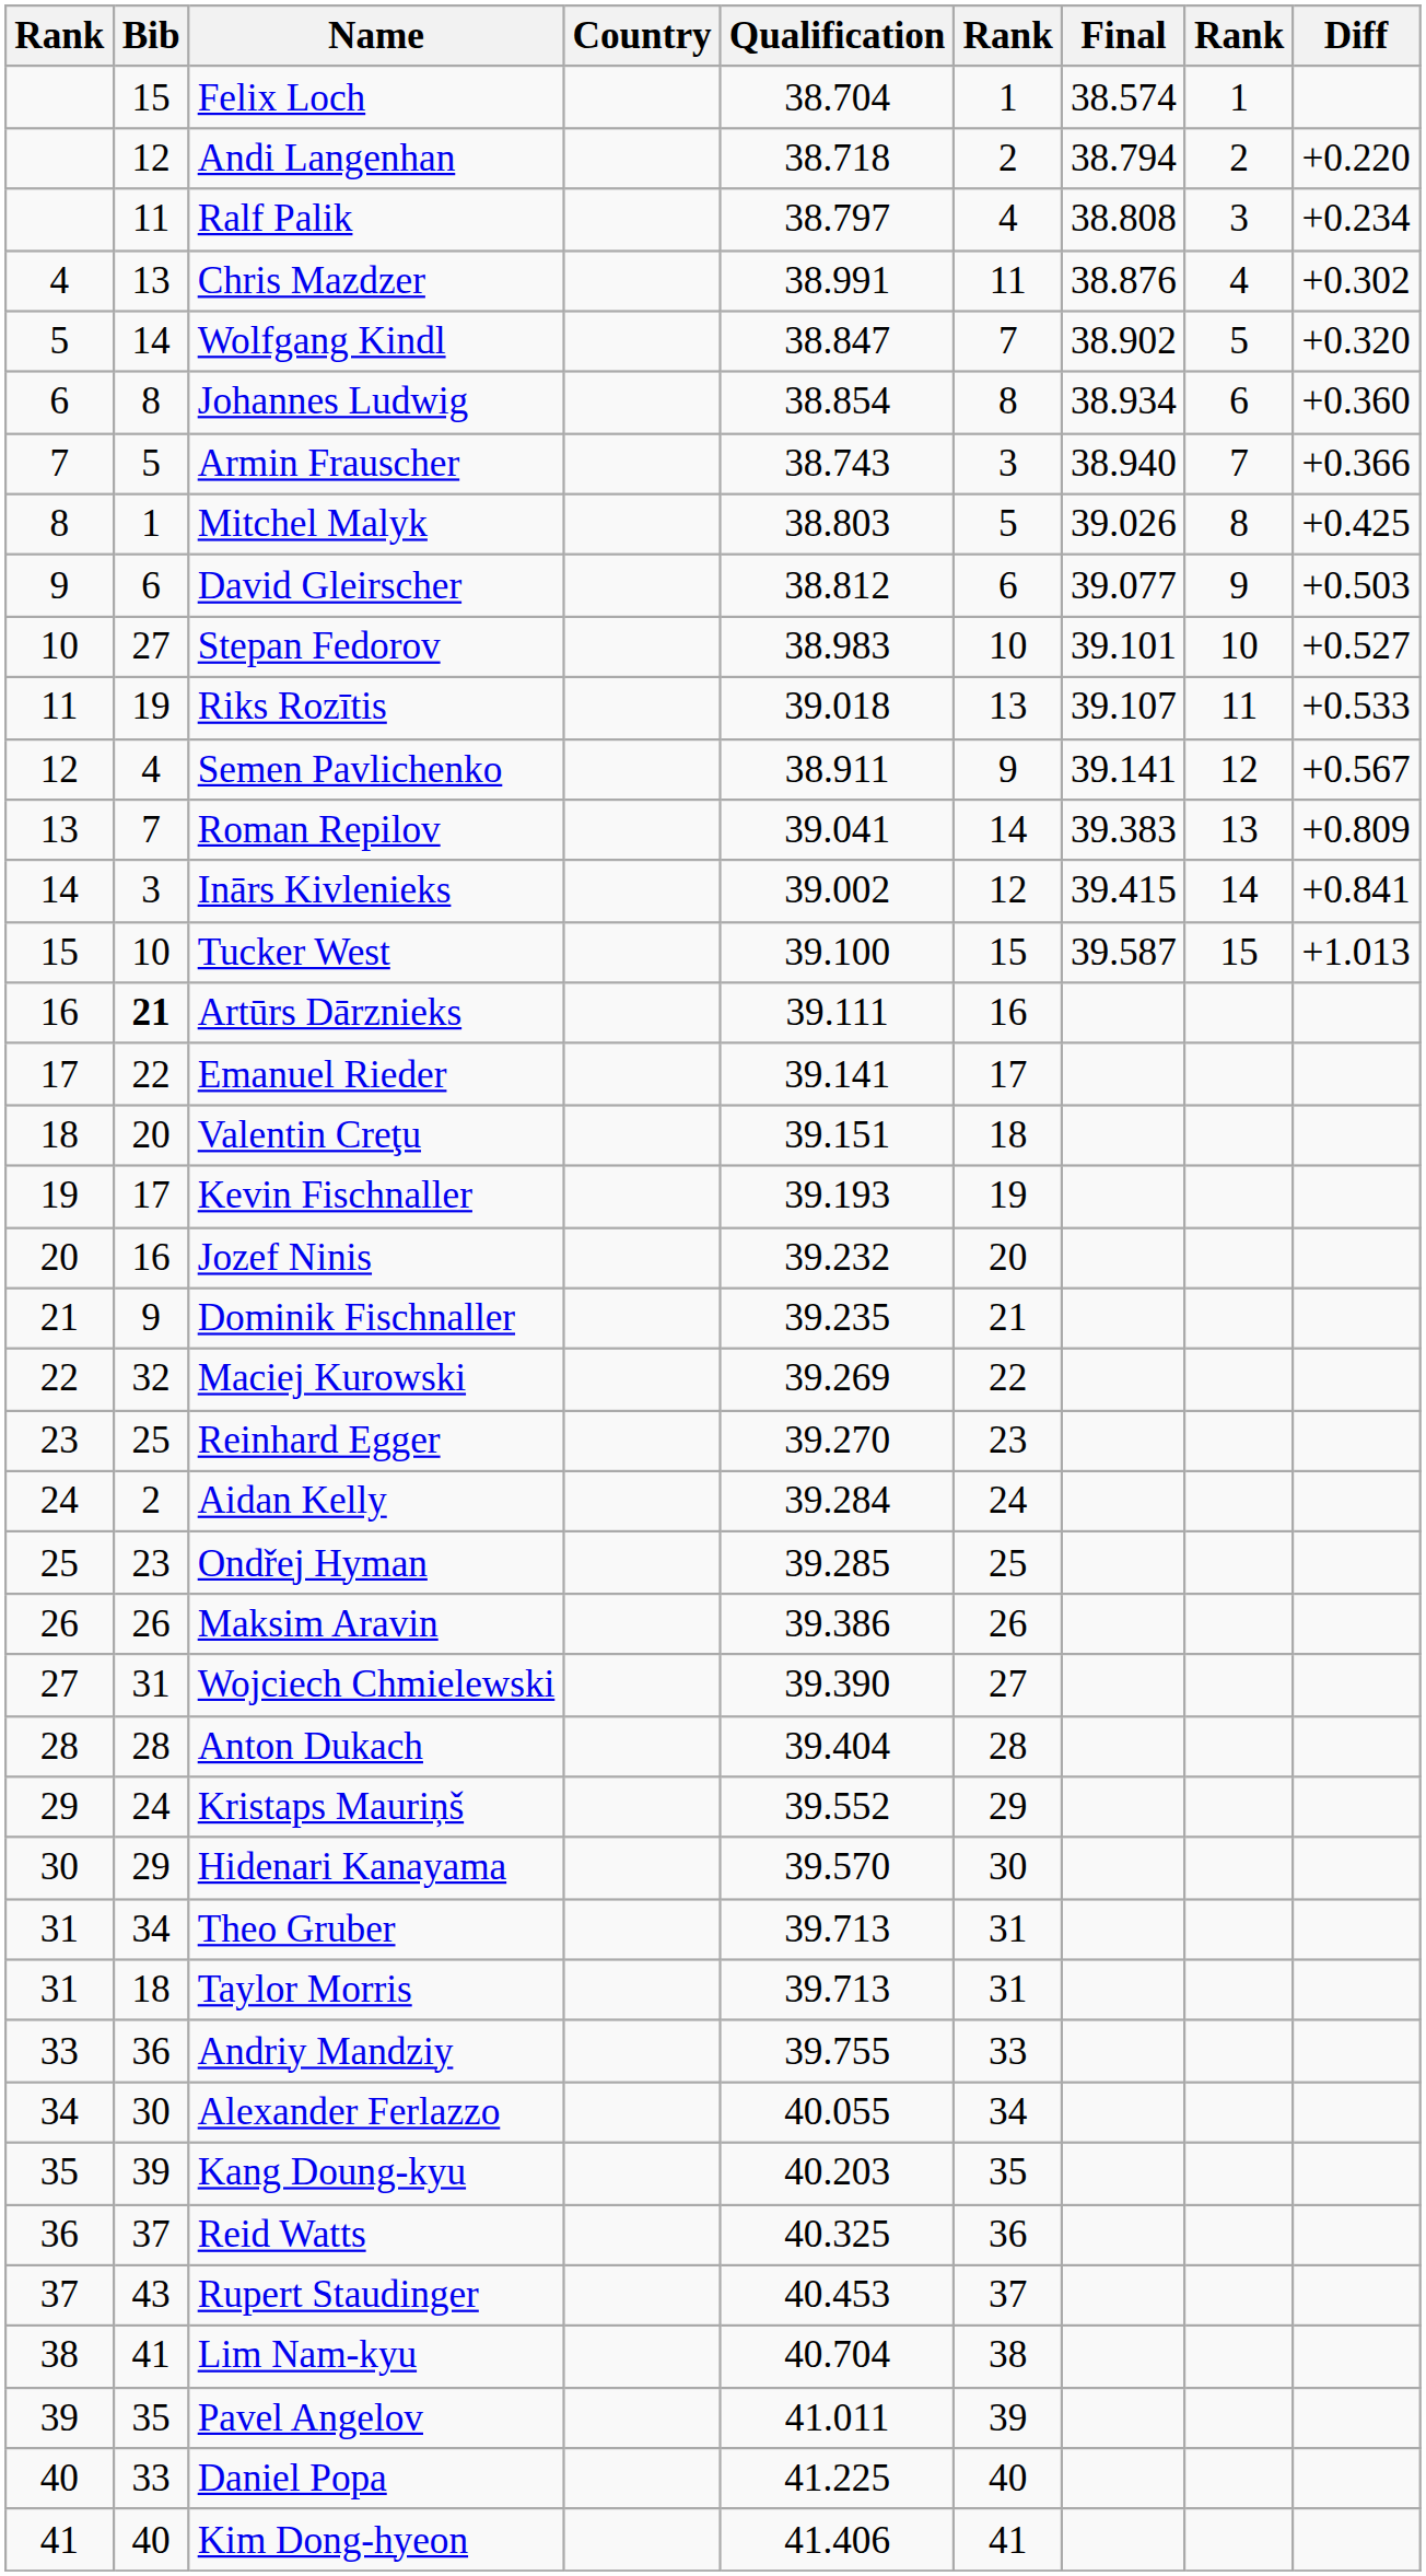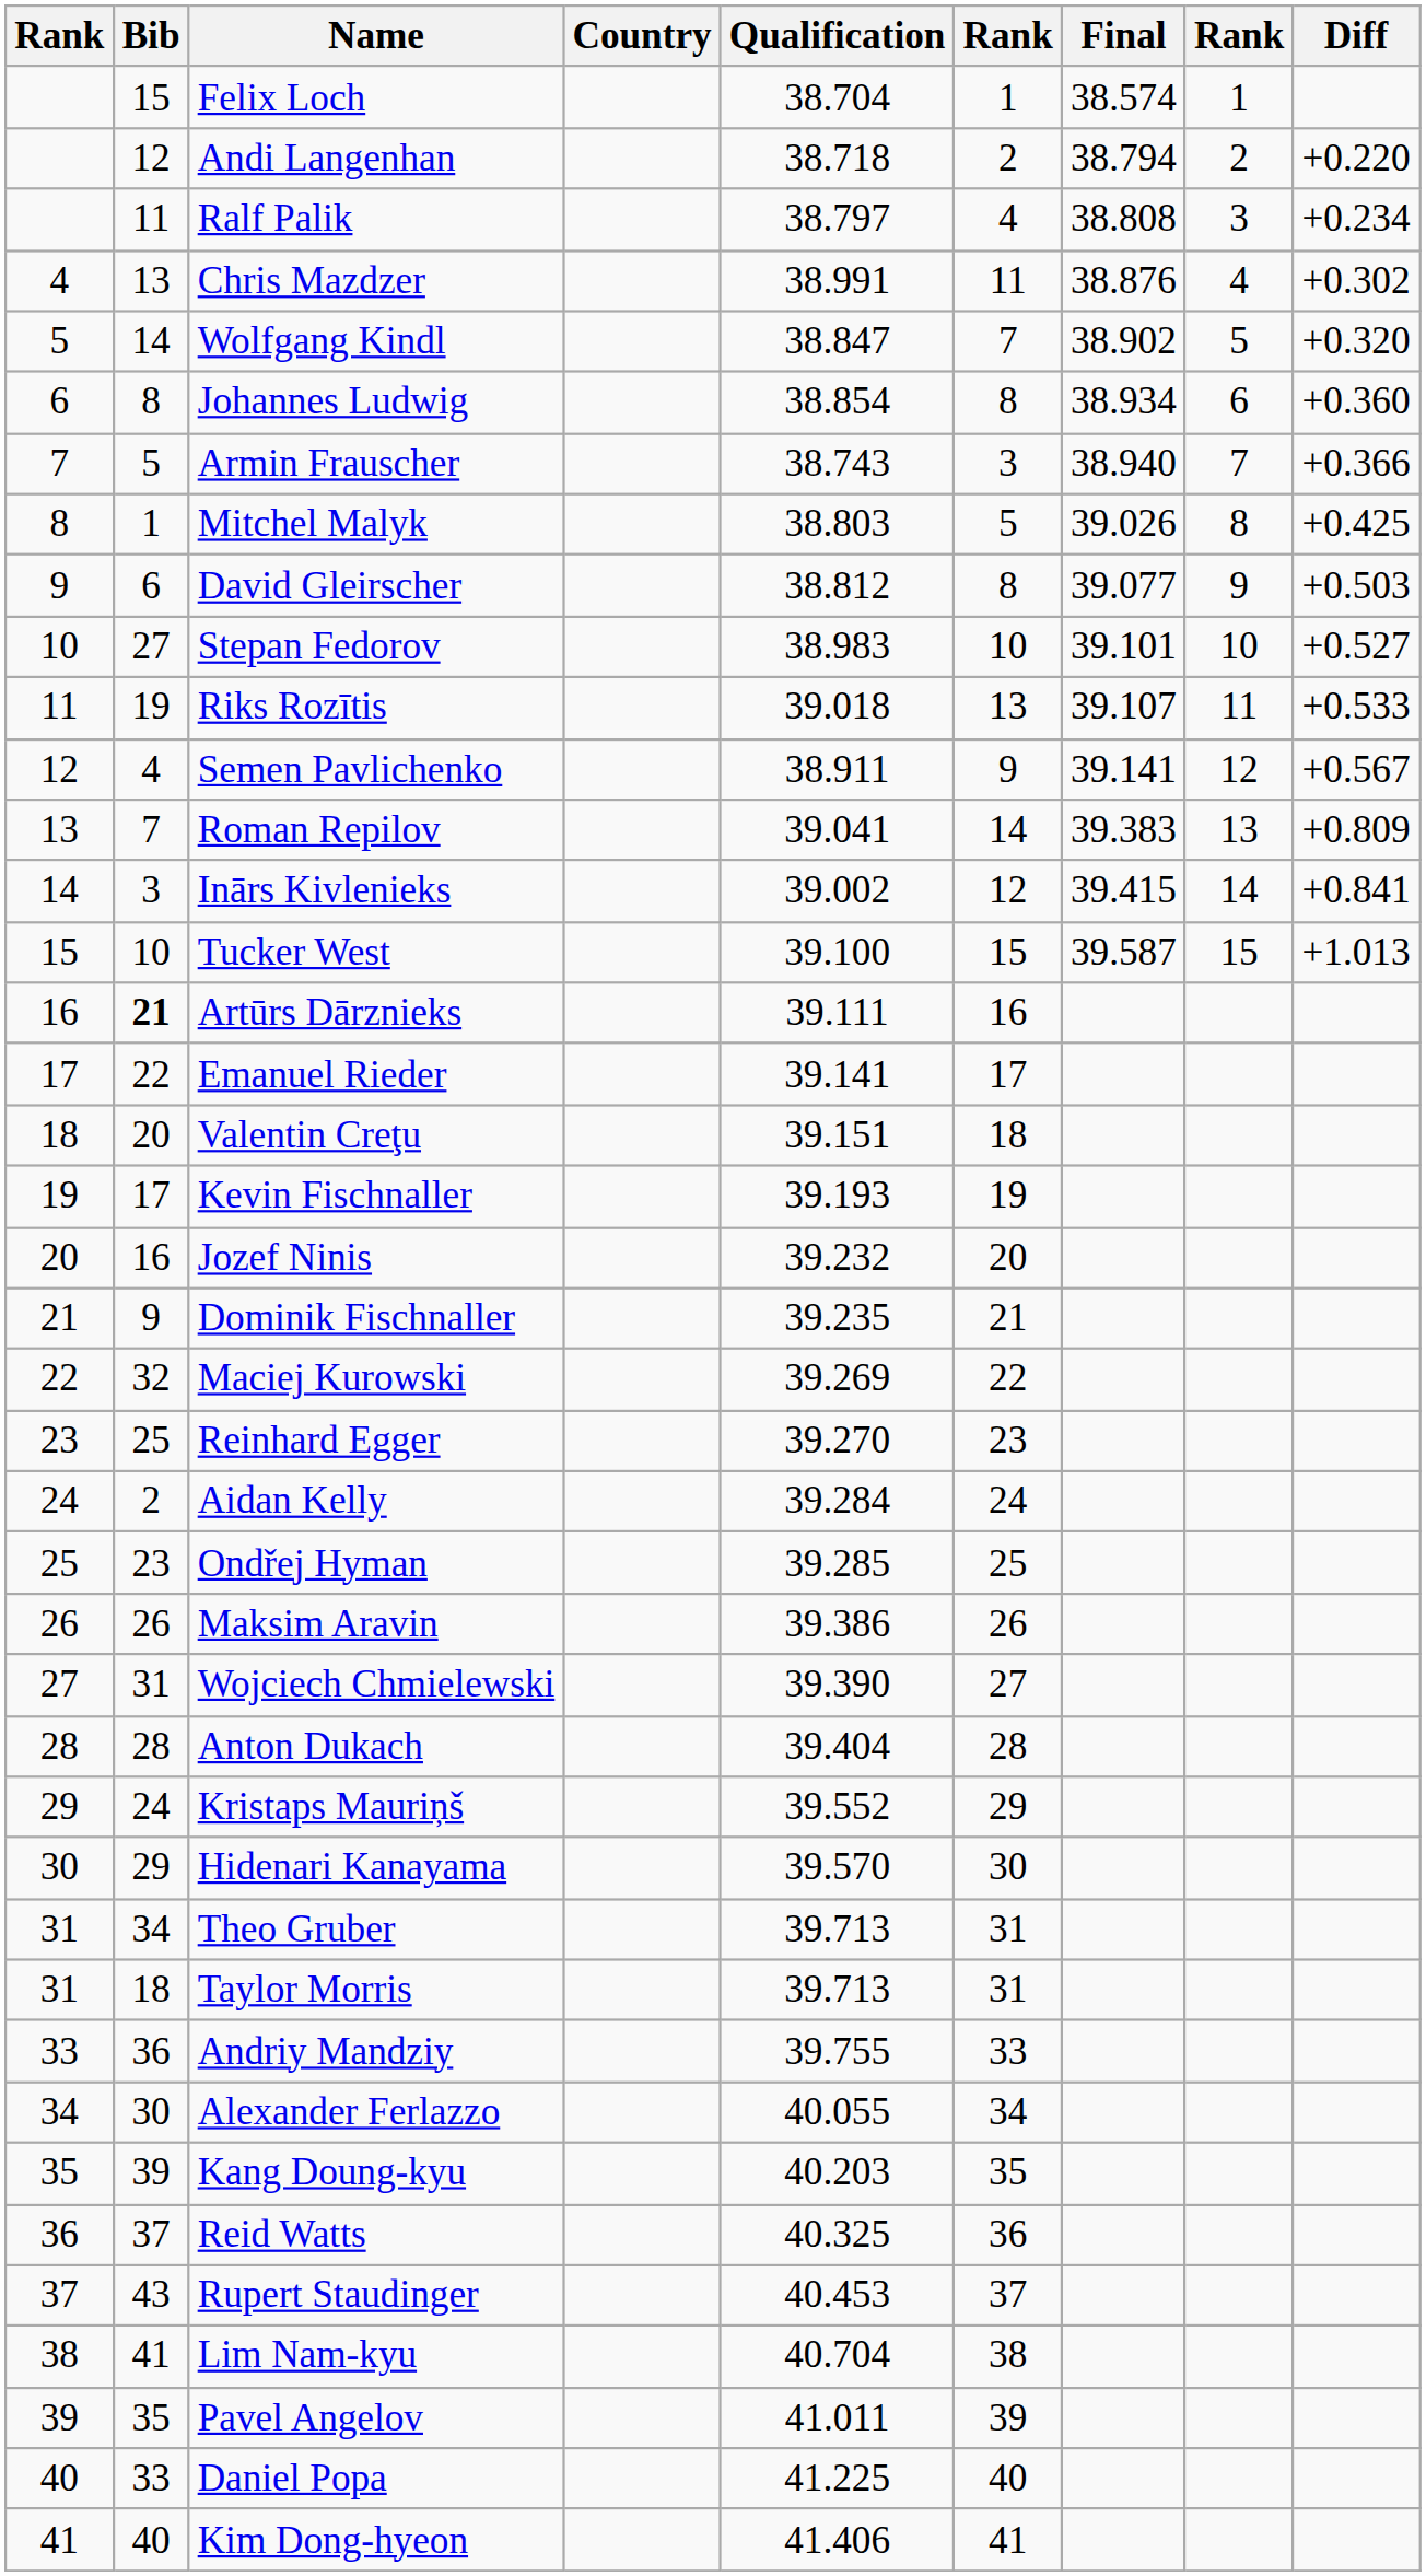David Gleirscher | column 6: 6 -> 8
